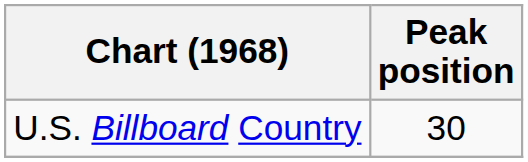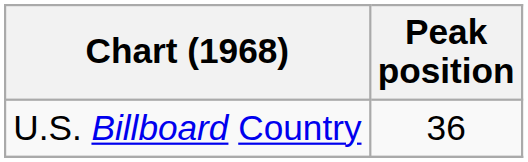U.S. Billboard Country | Peak position: 30 -> 36
